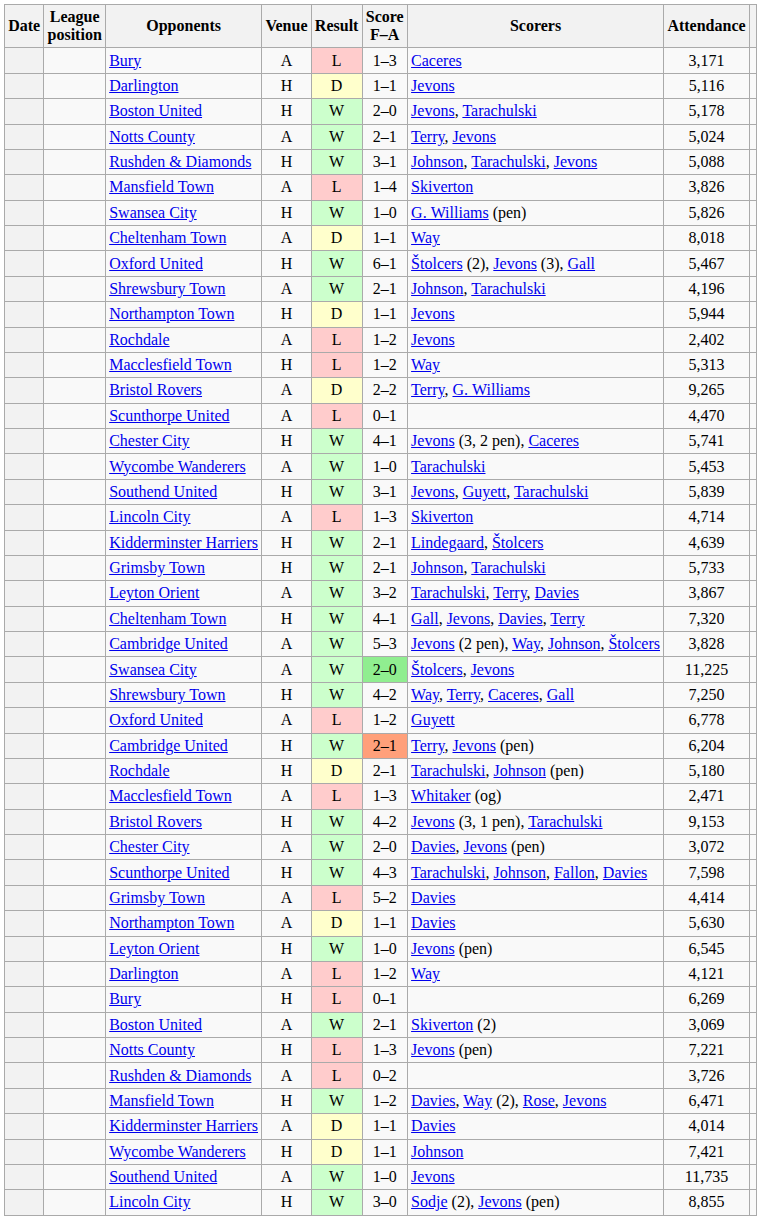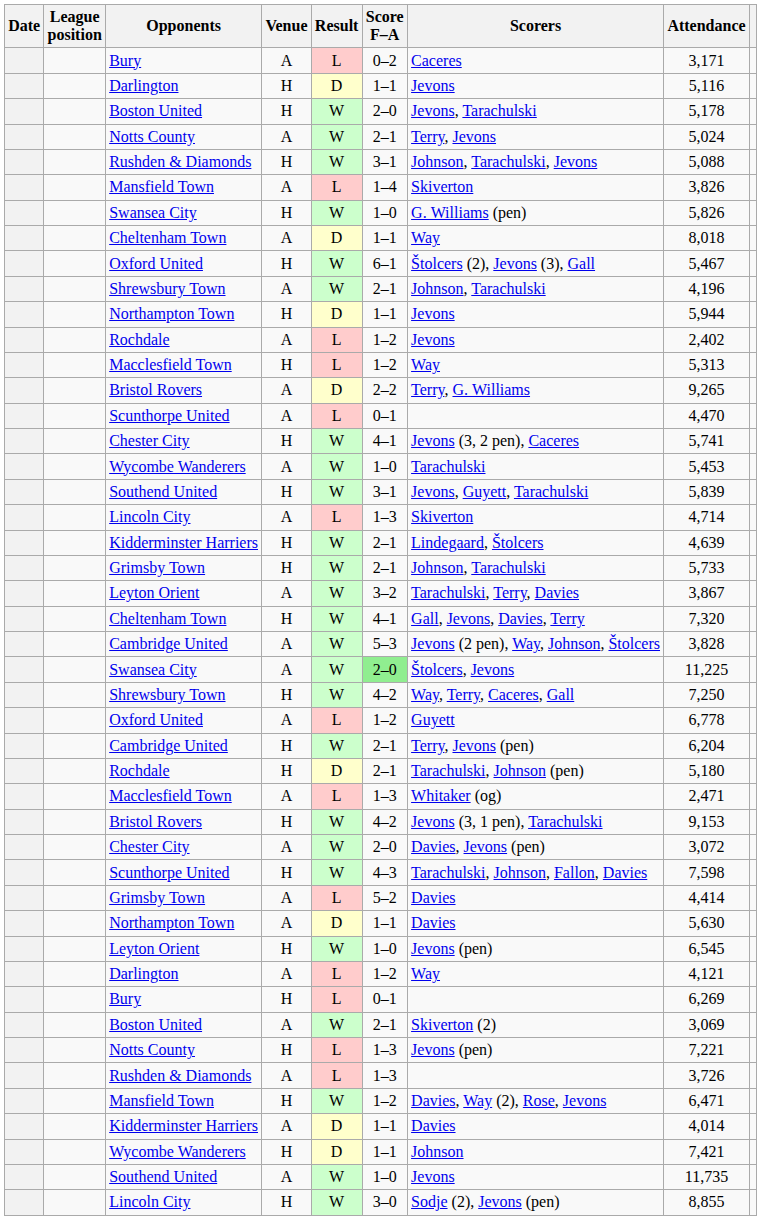Bury / A | Score F–A: 1–3 -> 0–2
Cambridge United / H | Score F–A: lightsalmon background -> no background
Rushden & Diamonds / A | Score F–A: 0–2 -> 1–3
